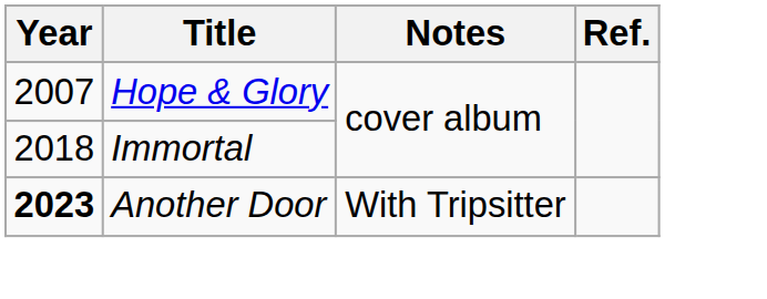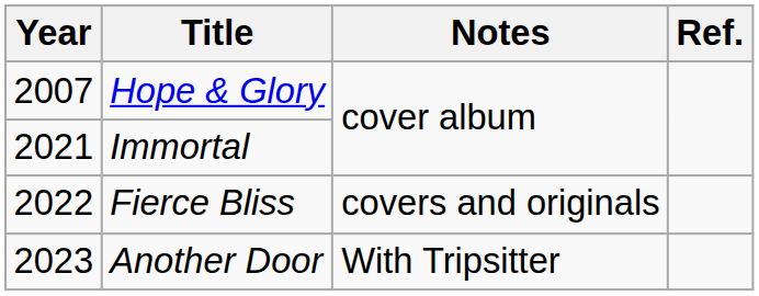Immortal | Year: 2018 -> 2021
+ row: 2022 | Fierce Bliss | covers and originals
Another Door | Year: bold -> normal
